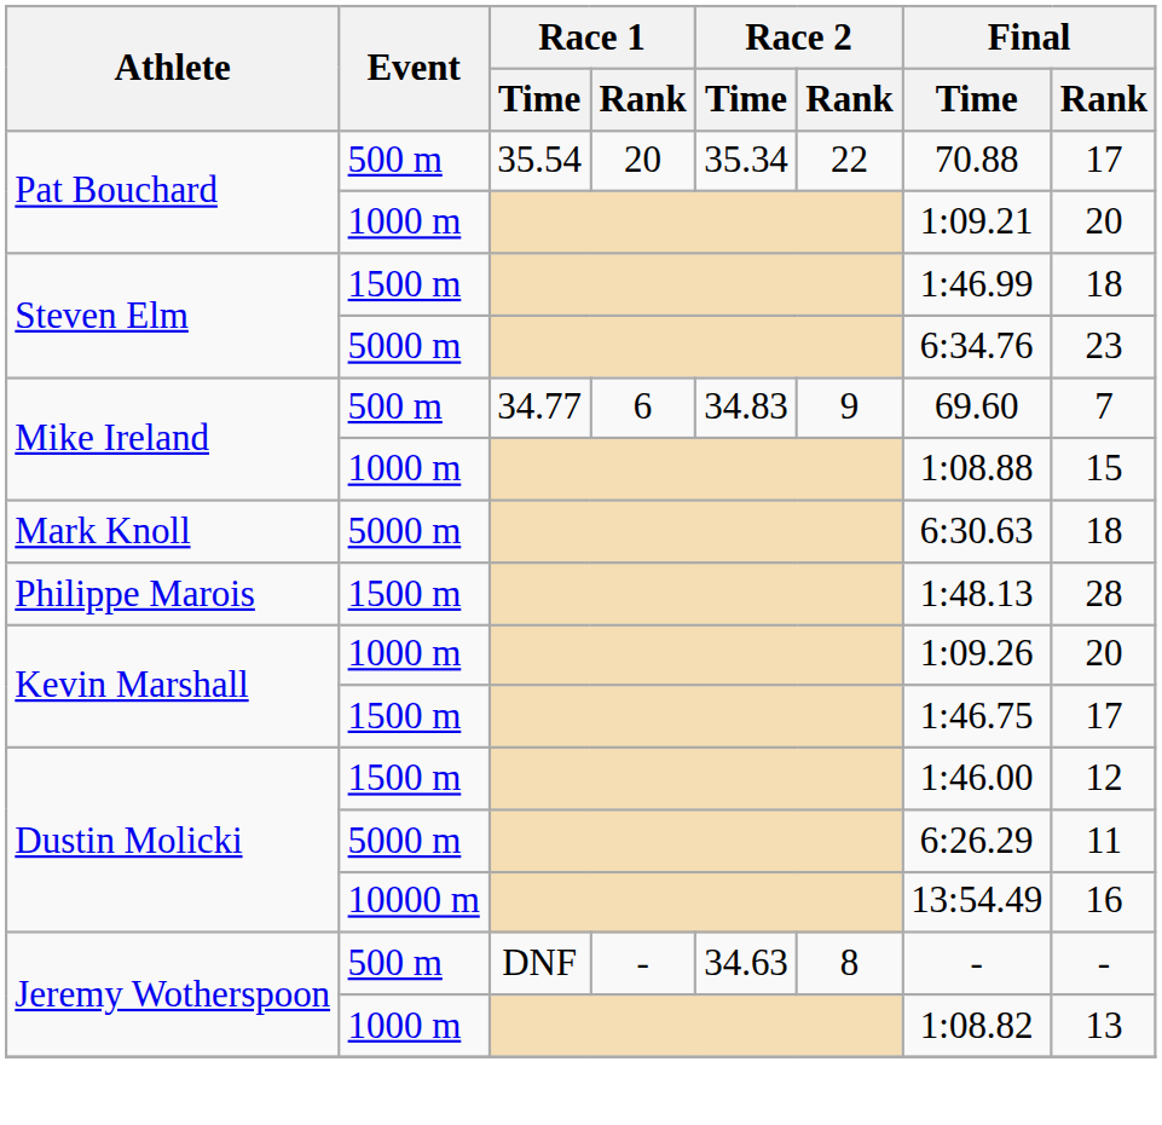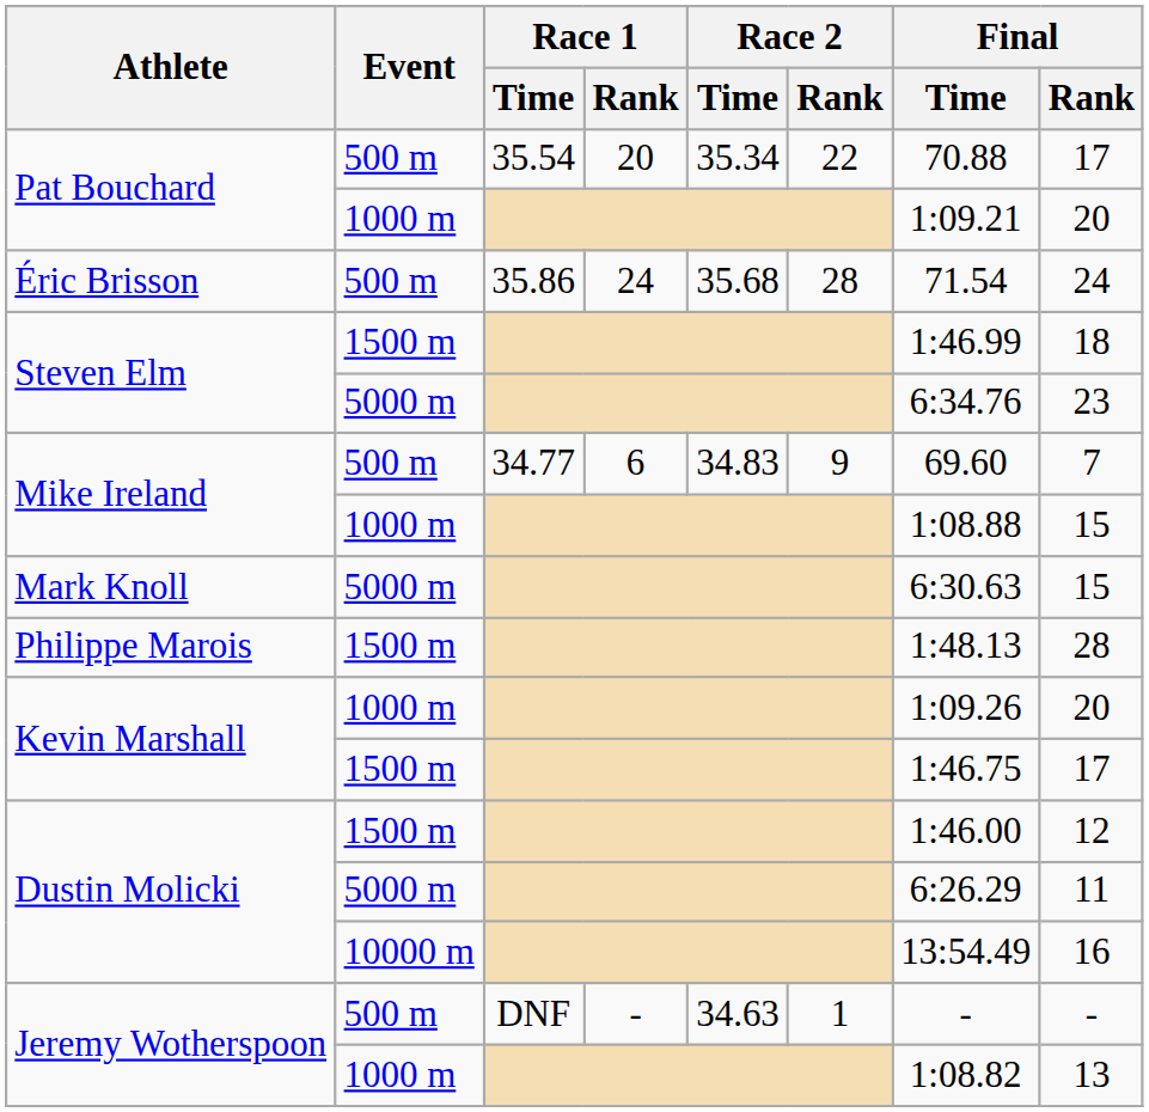+ row: Éric Brisson | 500 m | 35.86 | 24 | 35.68 | 28 | 71.54 | 24
Mark Knoll | Final / Rank: 18 -> 15
Jeremy Wotherspoon / 500 m | Race 2 / Rank: 8 -> 1
